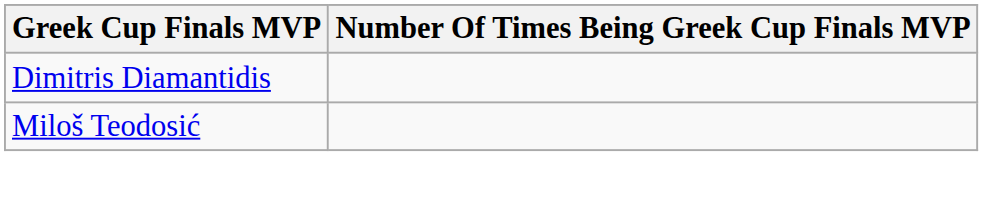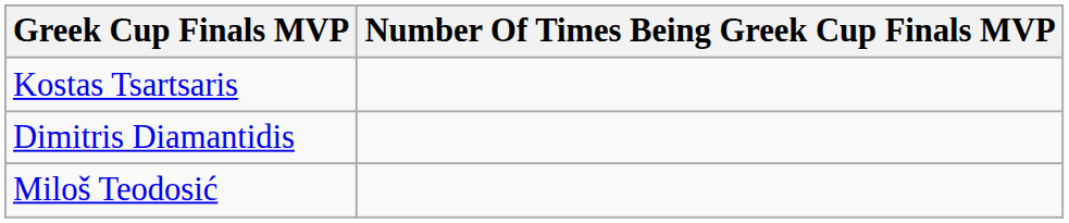+ row: Kostas Tsartsaris
